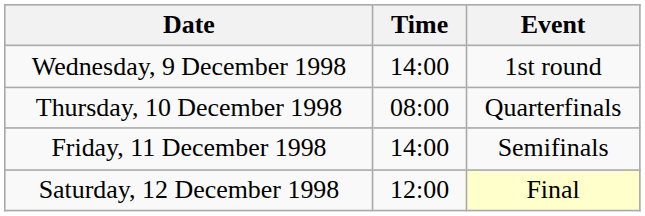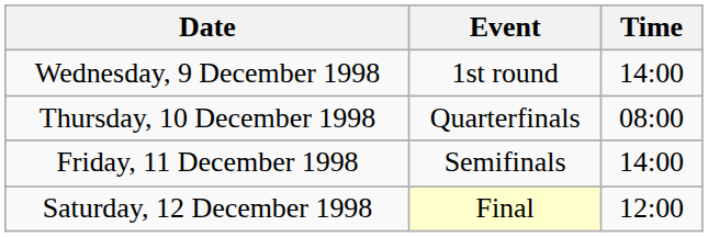columns swapped: Time <-> Event
